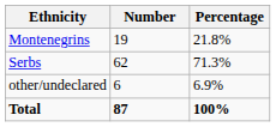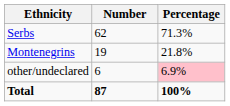rows swapped: Serbs <-> Montenegrins
other/undeclared | Percentage: no background -> pink background
